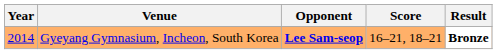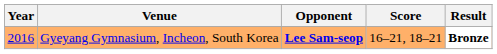Gyeyang Gymnasium, Incheon, South Korea | Year: 2014 -> 2016
